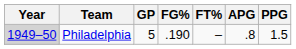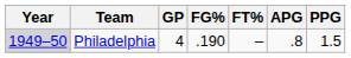Philadelphia | GP: 5 -> 4
